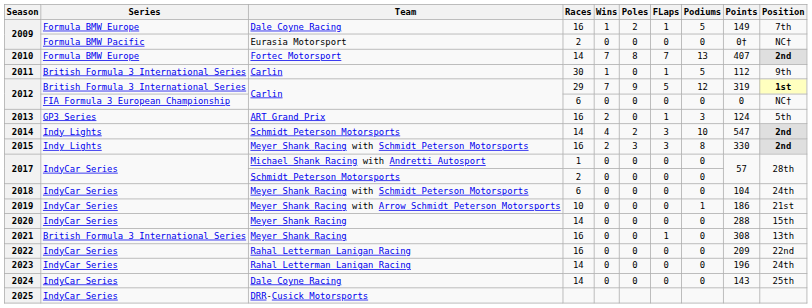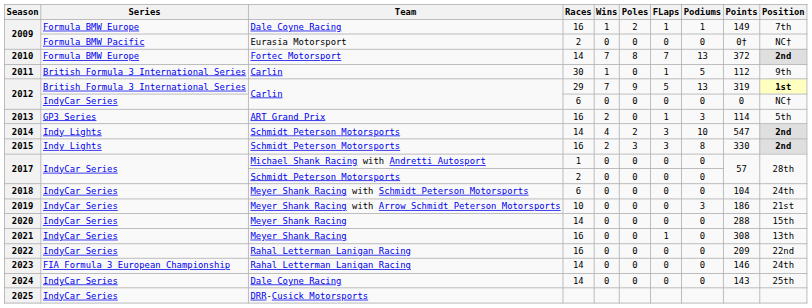2009 / 16 | Podiums: 5 -> 1
2010 | Points: 407 -> 372
2012 / 29 | Podiums: 12 -> 13
2012 / 6 | Series: FIA Formula 3 European Championship -> IndyCar Series
2013 | Points: 124 -> 114
2015 | Team: Meyer Shank Racing with Schmidt Peterson Motorsports -> Schmidt Peterson Motorsports
2019 | Podiums: 1 -> 3
2021 | Series: British Formula 3 International Series -> IndyCar Series
2023 | Series: IndyCar Series -> FIA Formula 3 European Championship
2023 | Points: 196 -> 146
